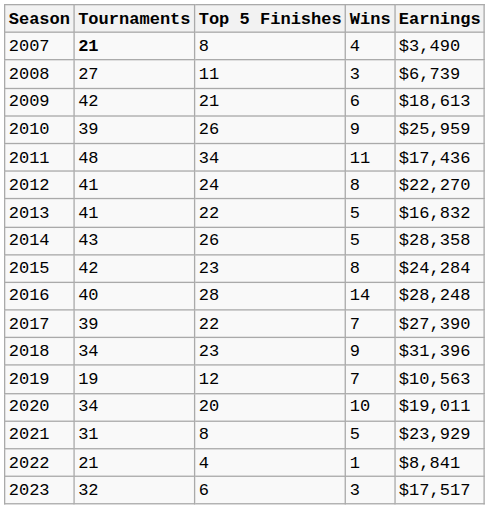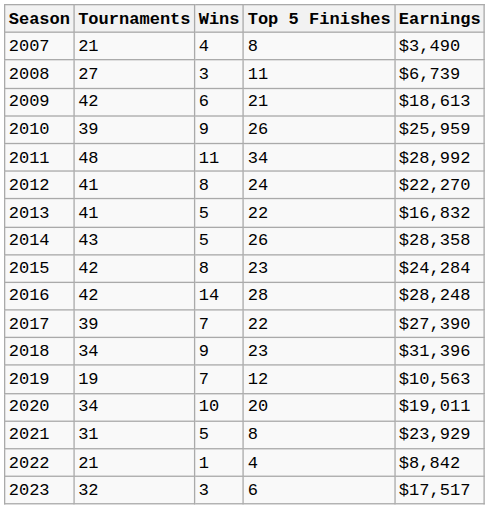columns swapped: Wins <-> Top 5 Finishes
2007 | Tournaments: bold -> normal
2011 | Earnings: $17,436 -> $28,992
2016 | Tournaments: 40 -> 42
2022 | Earnings: $8,841 -> $8,842
